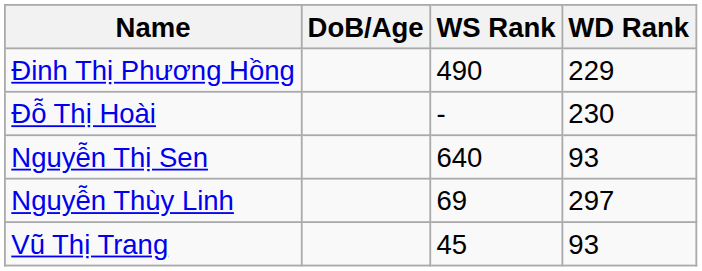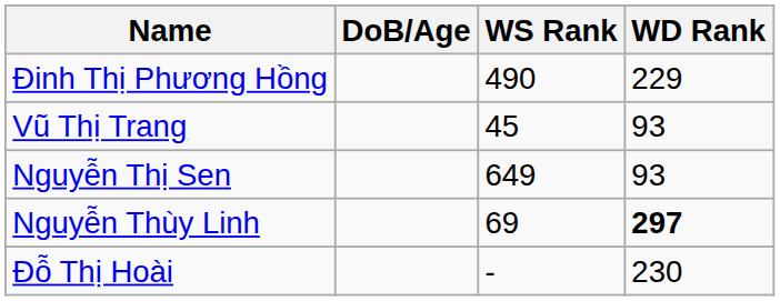rows swapped: Đỗ Thị Hoài <-> Vũ Thị Trang
Nguyễn Thị Sen | WS Rank: 640 -> 649
Nguyễn Thùy Linh | WD Rank: normal -> bold
